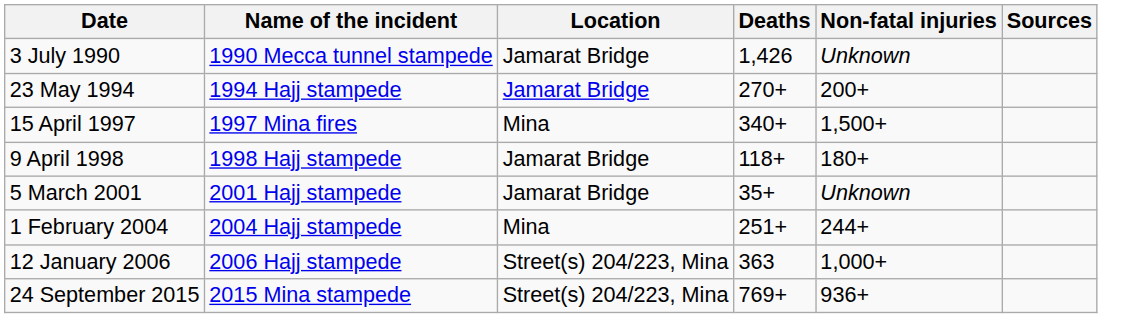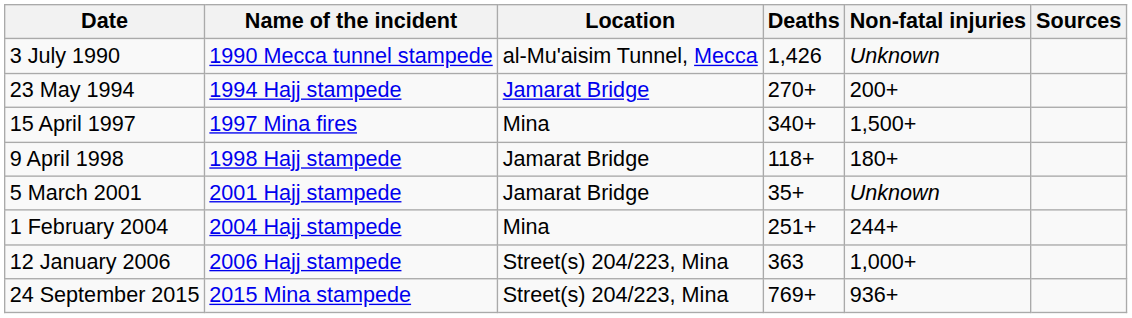3 July 1990 | Location: Jamarat Bridge -> al-Mu'aisim Tunnel, Mecca
